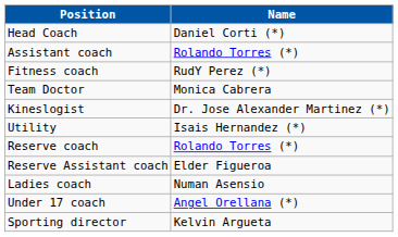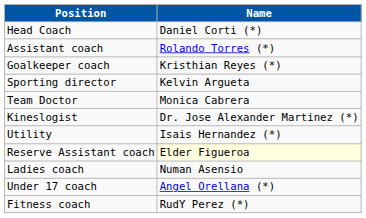+ row: Goalkeeper coach | Kristhian Reyes (*)
rows swapped: Fitness coach <-> Sporting director
- row: Reserve coach | Rolando Torres (*)
Reserve Assistant coach | Name: no background -> lightyellow background
